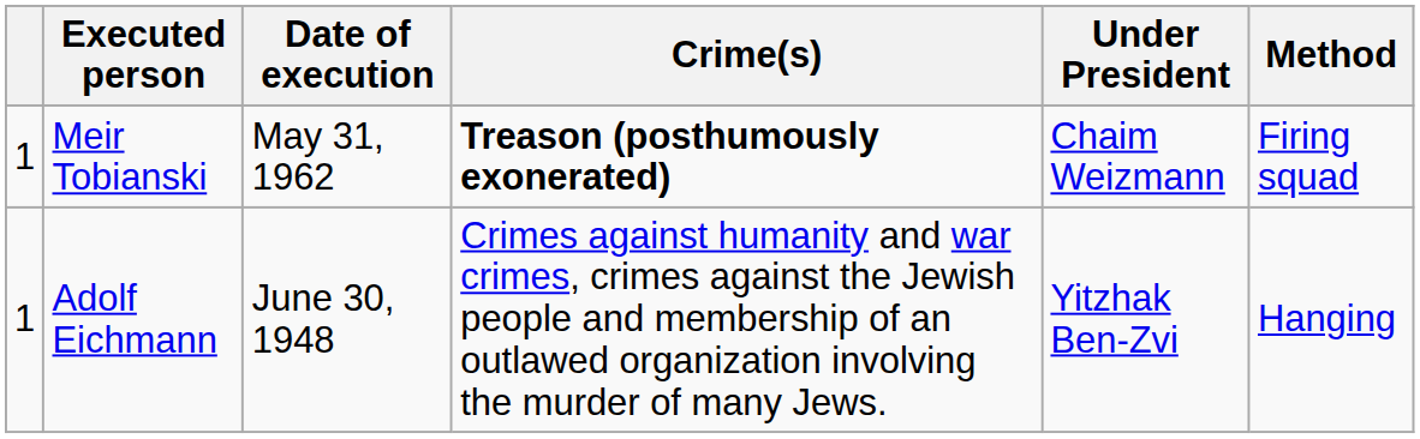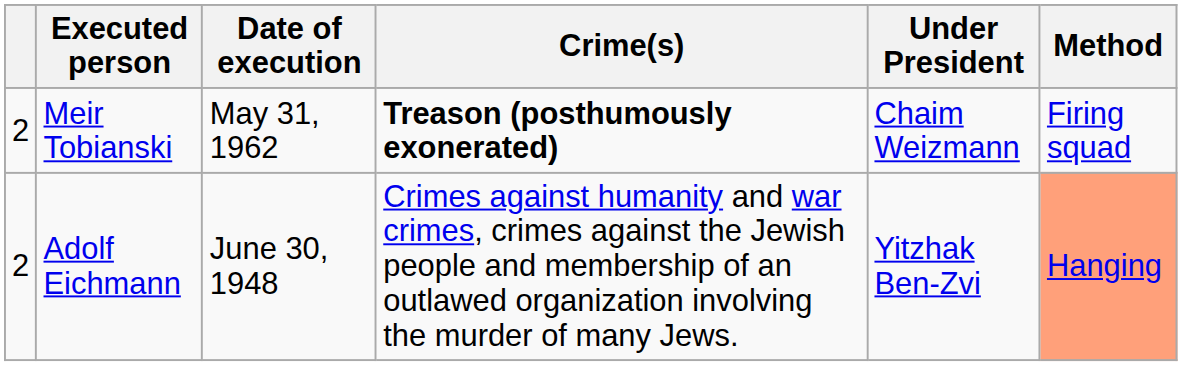Meir Tobianski | column 1: 1 -> 2
Adolf Eichmann | column 1: 1 -> 2
Adolf Eichmann | Method: no background -> lightsalmon background
